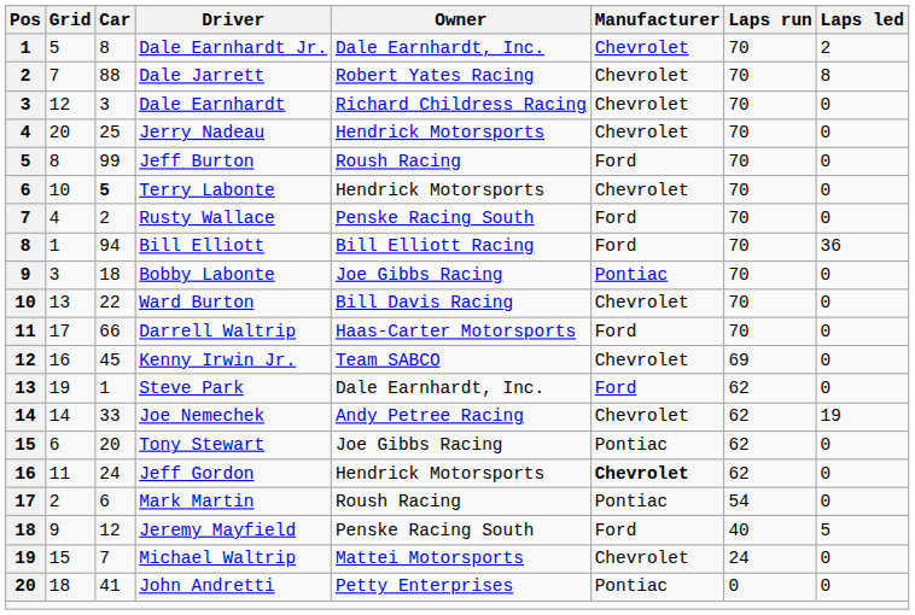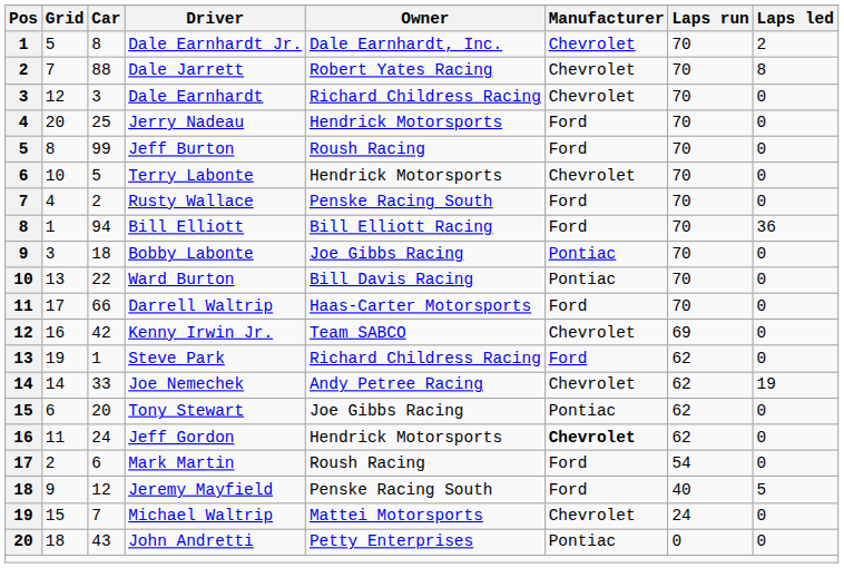Jerry Nadeau | Manufacturer: Chevrolet -> Ford
Terry Labonte | Car: bold -> normal
Ward Burton | Manufacturer: Chevrolet -> Pontiac
Kenny Irwin Jr. | Car: 45 -> 42
Steve Park | Owner: Dale Earnhardt, Inc. -> Richard Childress Racing
Mark Martin | Manufacturer: Pontiac -> Ford
John Andretti | Car: 41 -> 43
